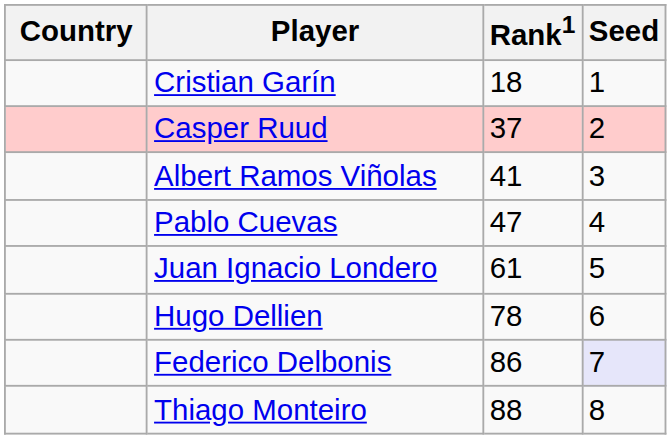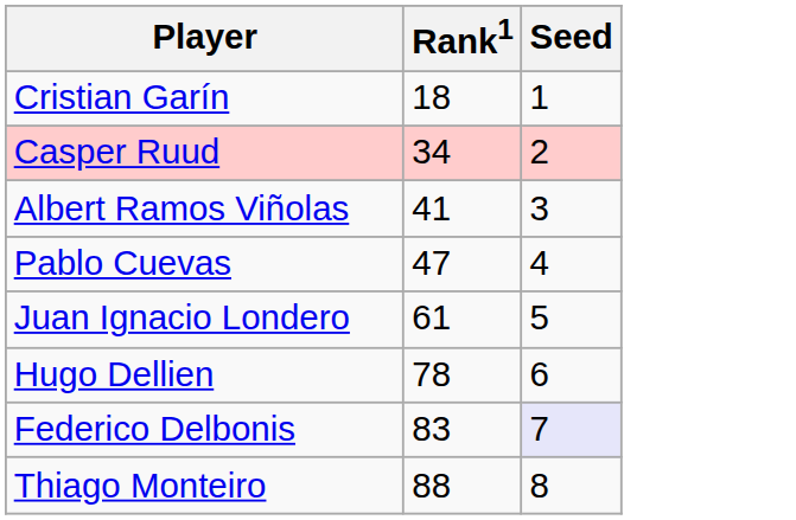- column: Country
Casper Ruud | Rank1: 37 -> 34
Federico Delbonis | Rank1: 86 -> 83
